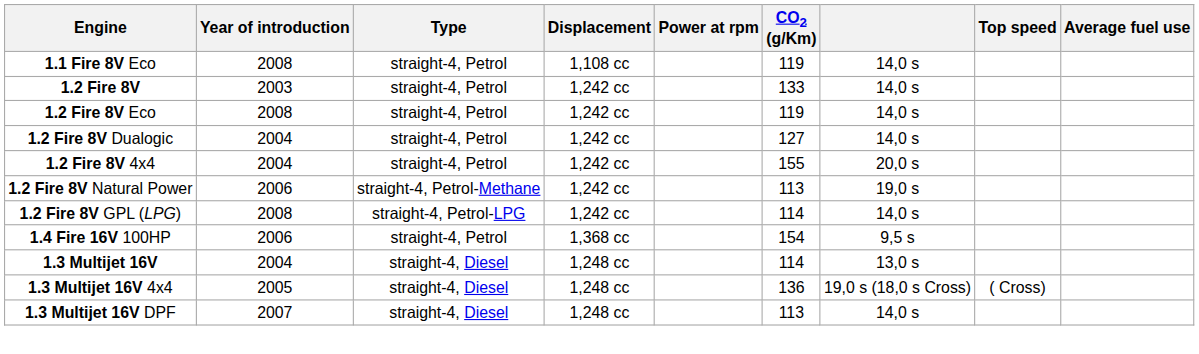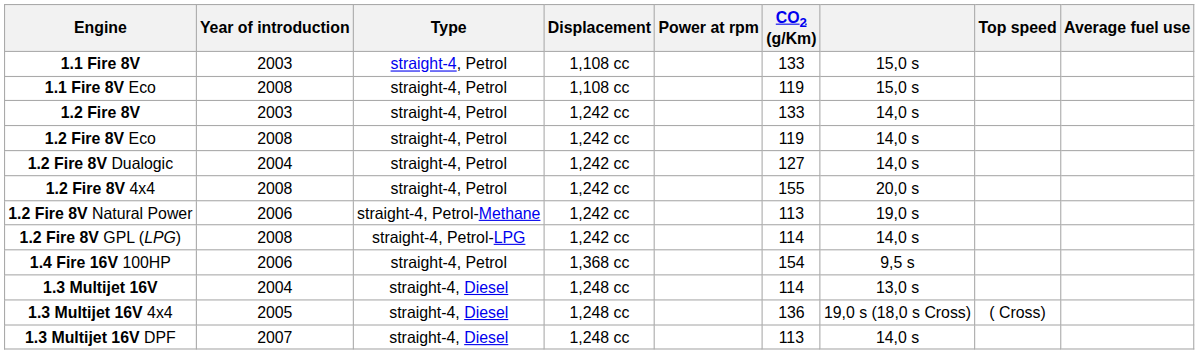+ row: 1.1 Fire 8V | 2003 | straight-4, Petrol | 1,108 cc | 133 | 15,0 s
1.1 Fire 8V Eco | column 7: 14,0 s -> 15,0 s
1.2 Fire 8V 4x4 | Year of introduction: 2004 -> 2008
